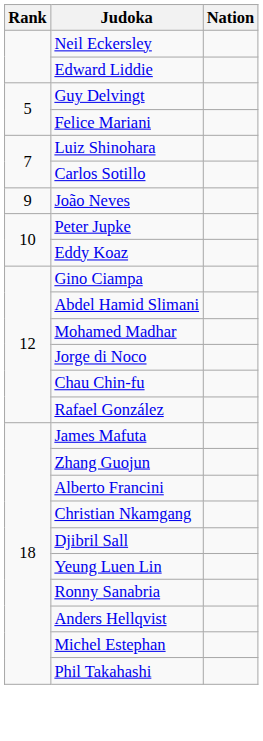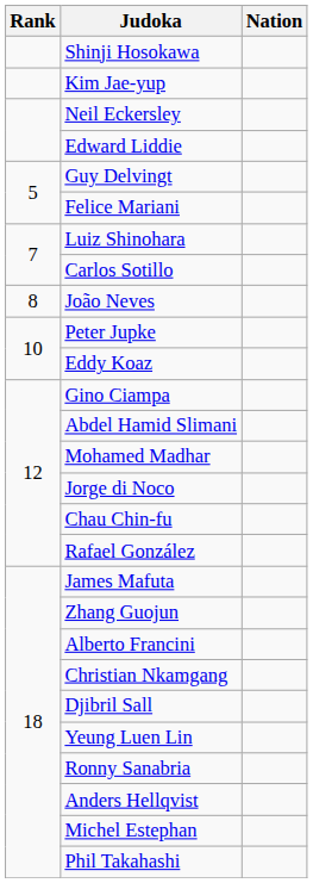+ row: Shinji Hosokawa
+ row: Kim Jae-yup
João Neves | Rank: 9 -> 8
